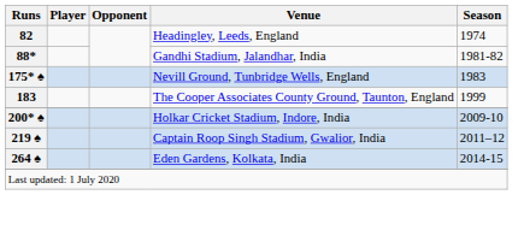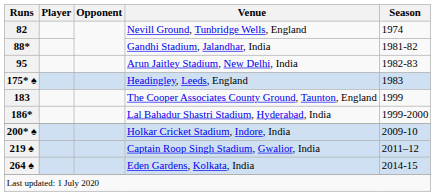82 | Venue: Headingley, Leeds, England -> Nevill Ground, Tunbridge Wells, England
+ row: 95 | Arun Jaitley Stadium, New Delhi, India | 1982-83
175* ♠ | Venue: Nevill Ground, Tunbridge Wells, England -> Headingley, Leeds, England
+ row: 186* | Lal Bahadur Shastri Stadium, Hyderabad, India | 1999-2000
